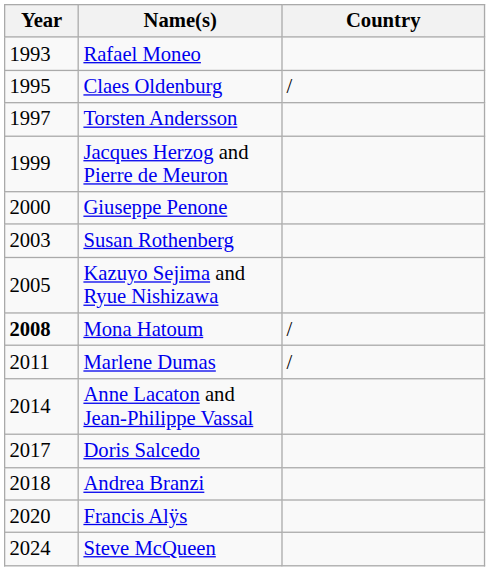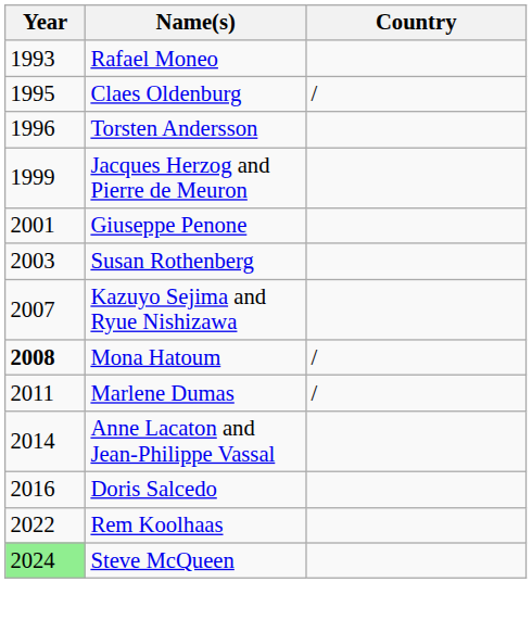Torsten Andersson | Year: 1997 -> 1996
Giuseppe Penone | Year: 2000 -> 2001
Kazuyo Sejima and Ryue Nishizawa | Year: 2005 -> 2007
Doris Salcedo | Year: 2017 -> 2016
- row: 2018 | Andrea Branzi
- row: 2020 | Francis Alÿs
+ row: 2022 | Rem Koolhaas
Steve McQueen | Year: no background -> lightgreen background
